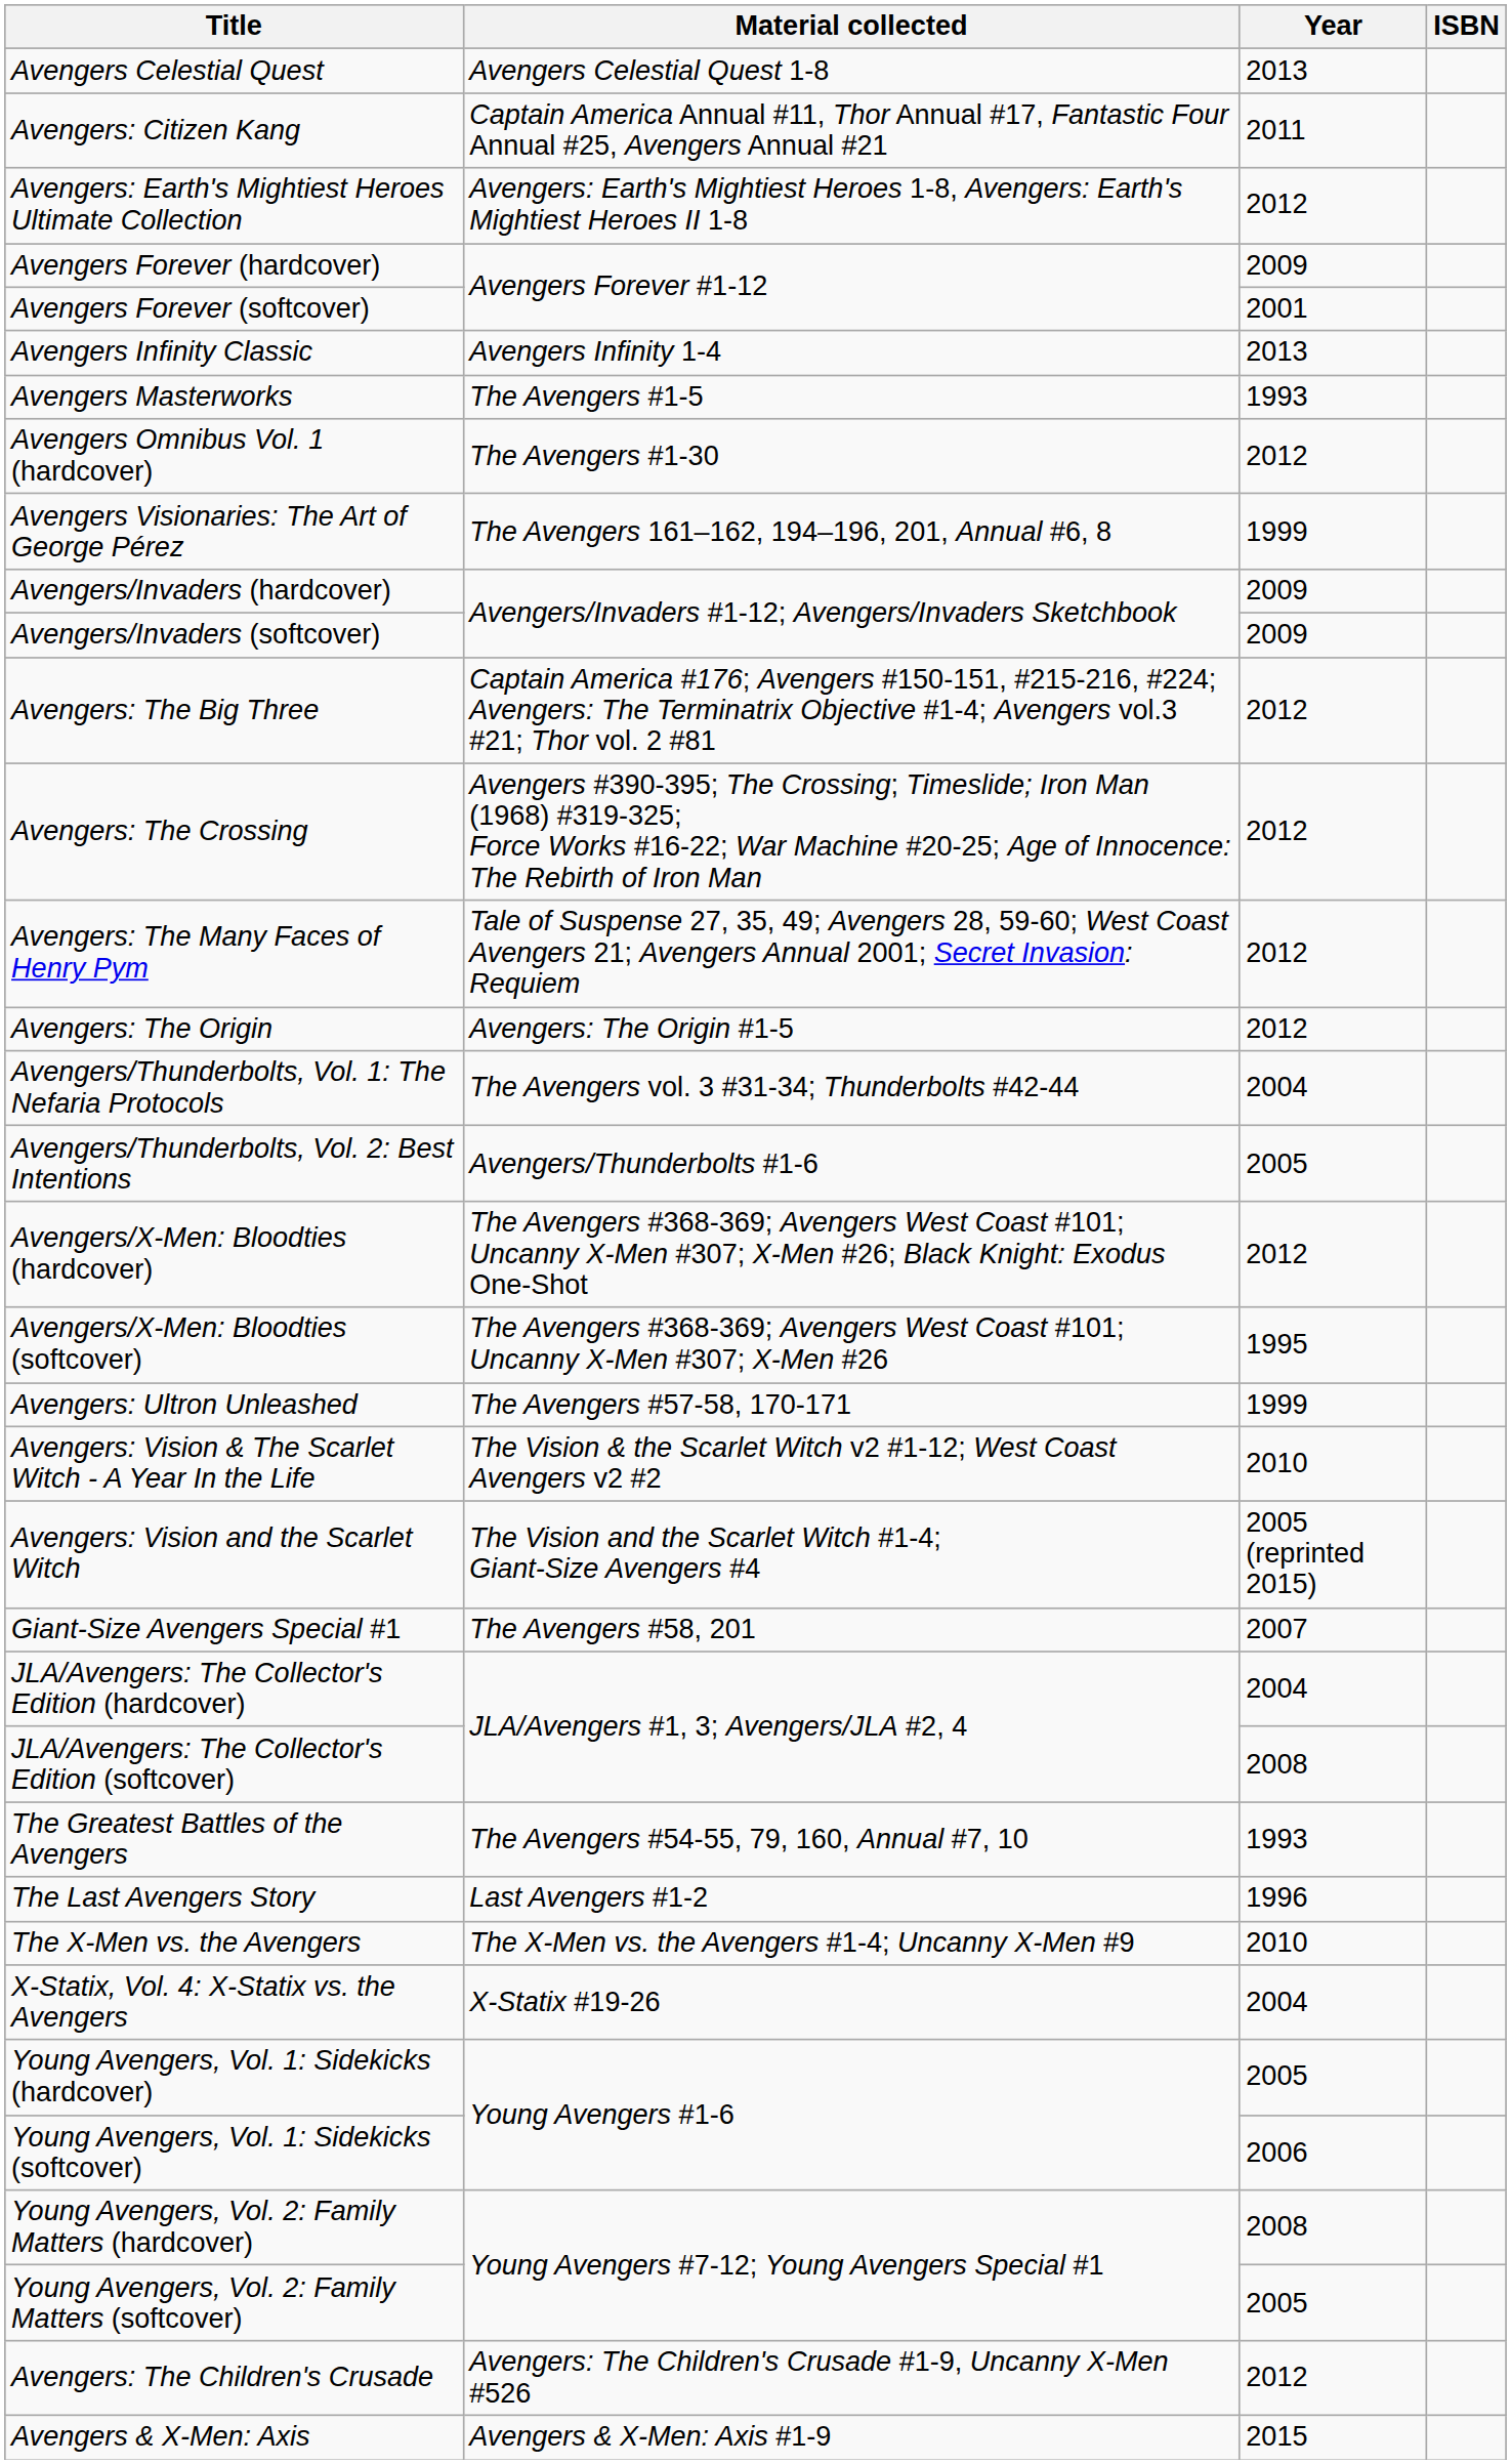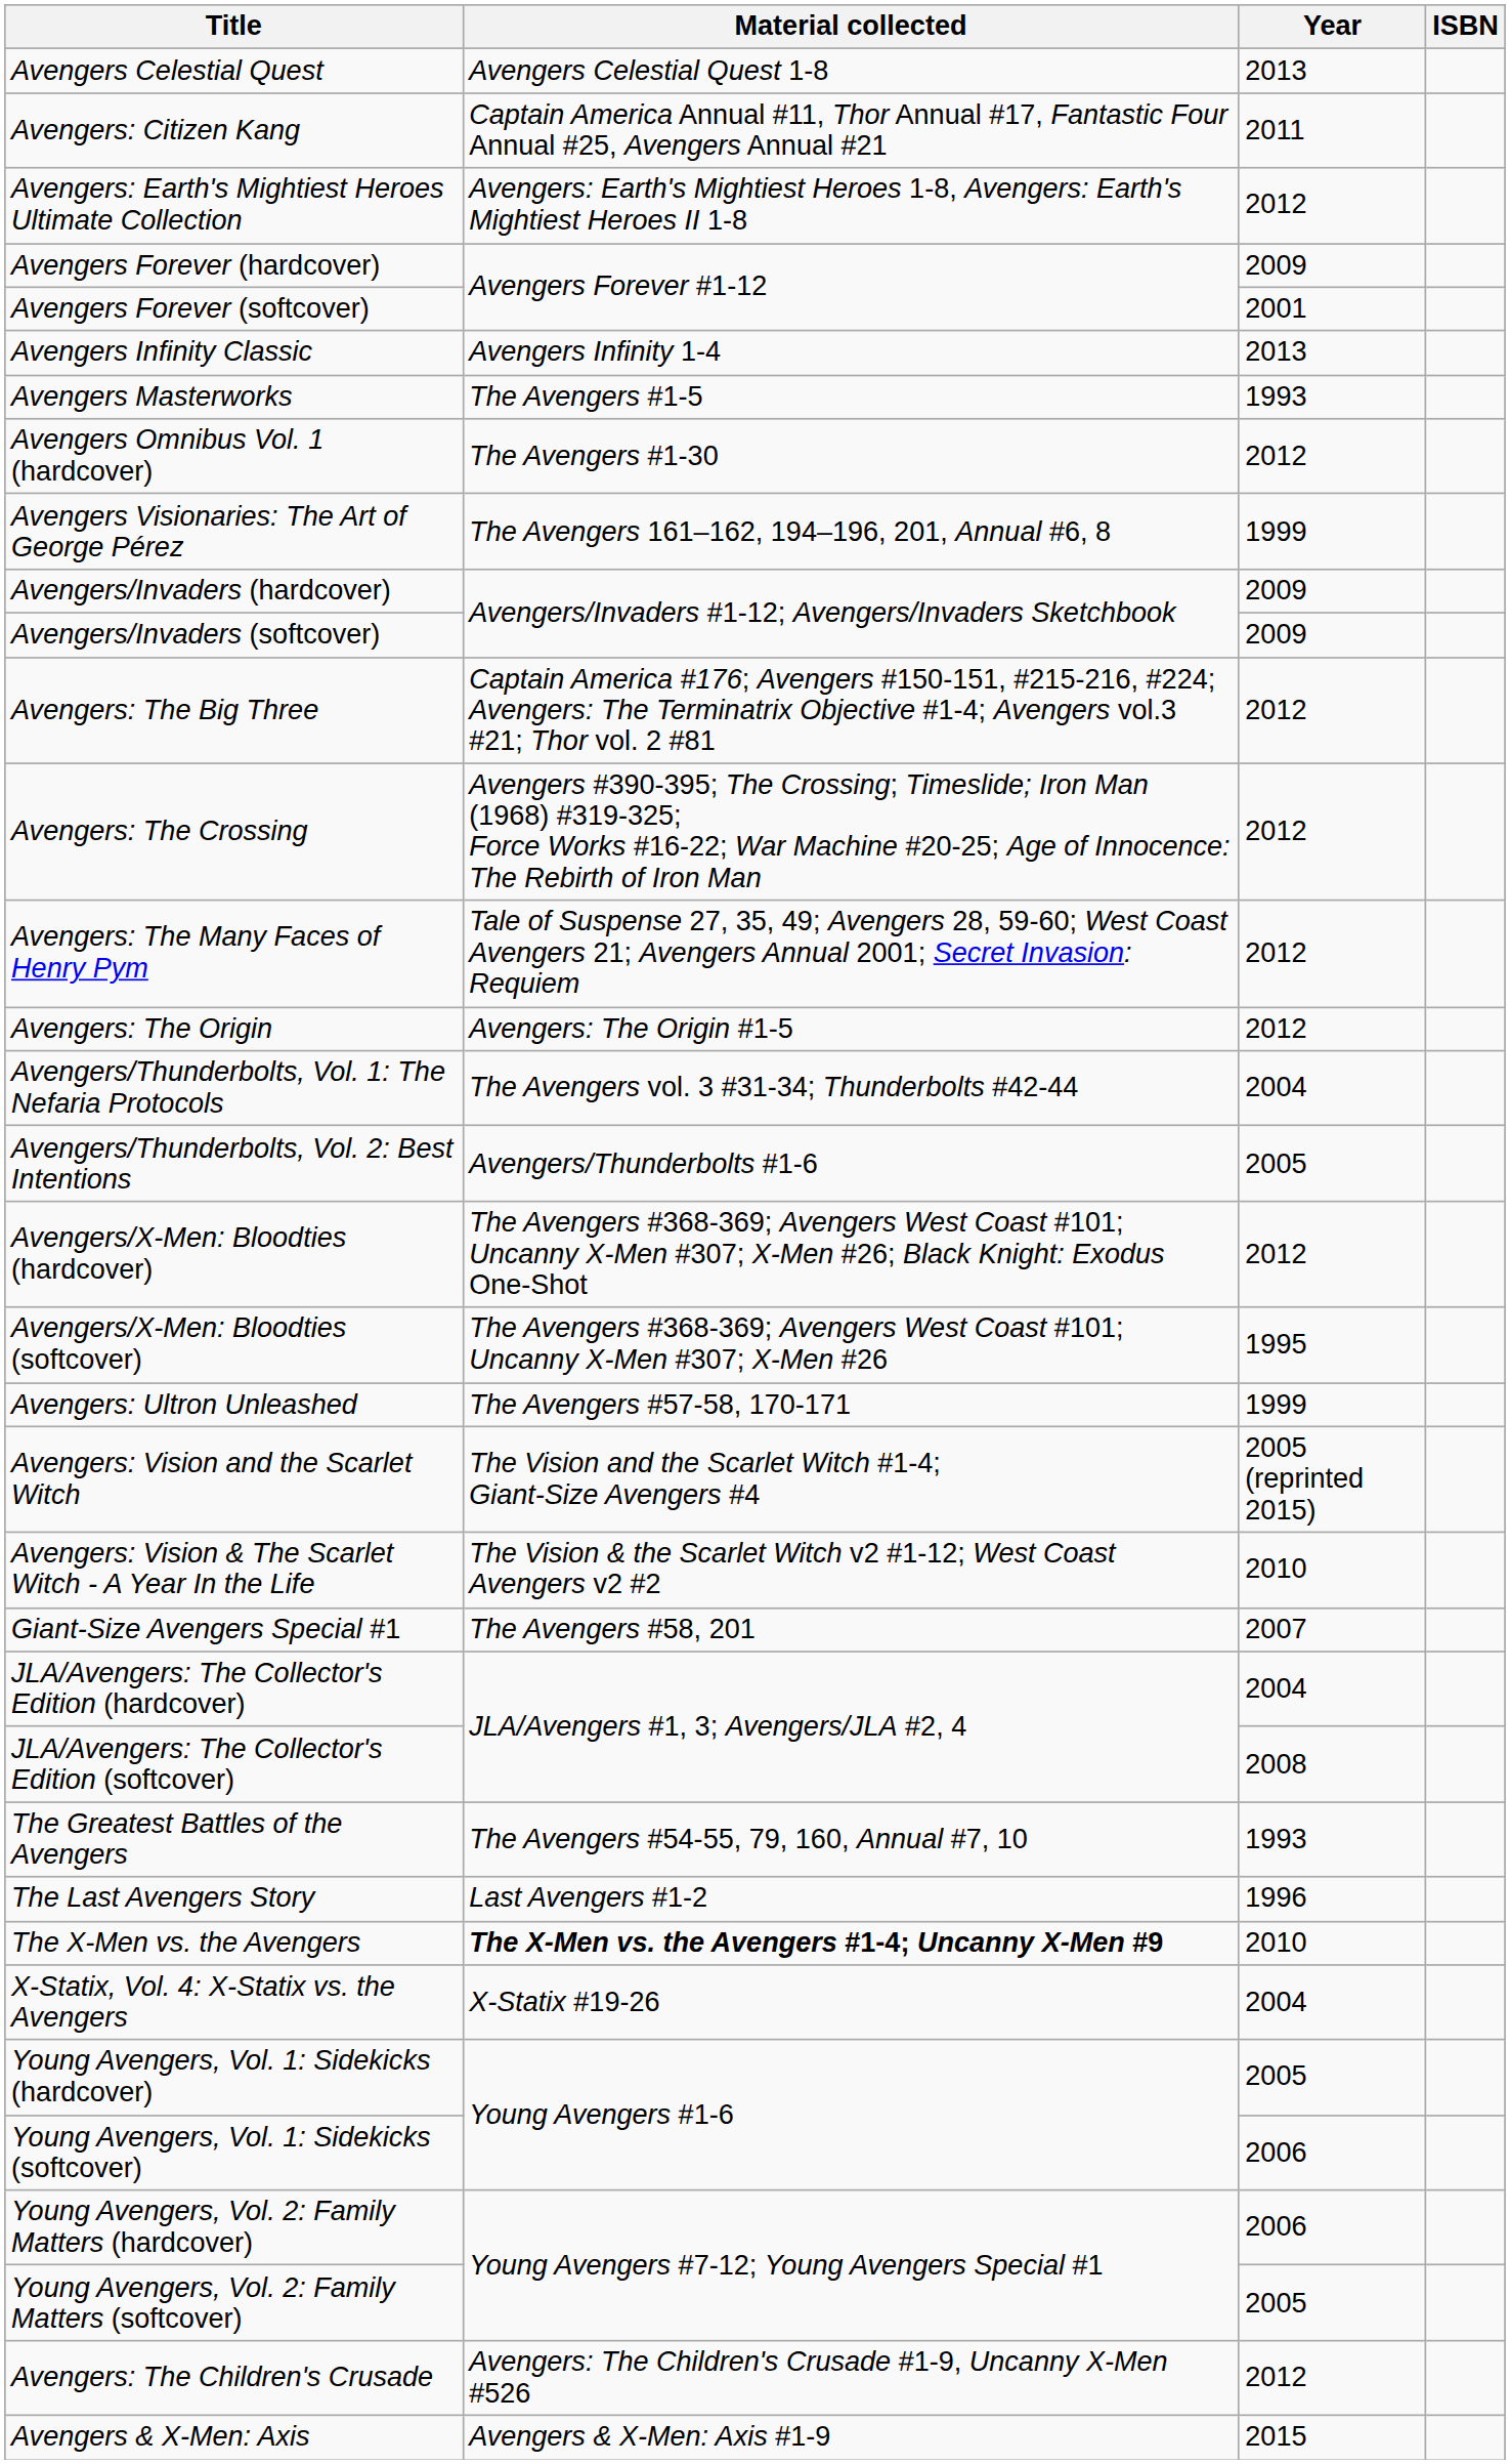rows swapped: Avengers: Vision and the Scarlet Witch <-> Avengers: Vision & The Scarlet Witch - A Year In the Life
The X-Men vs. the Avengers | Material collected: normal -> bold
Young Avengers, Vol. 2: Family Matters (hardcover) | Year: 2008 -> 2006
